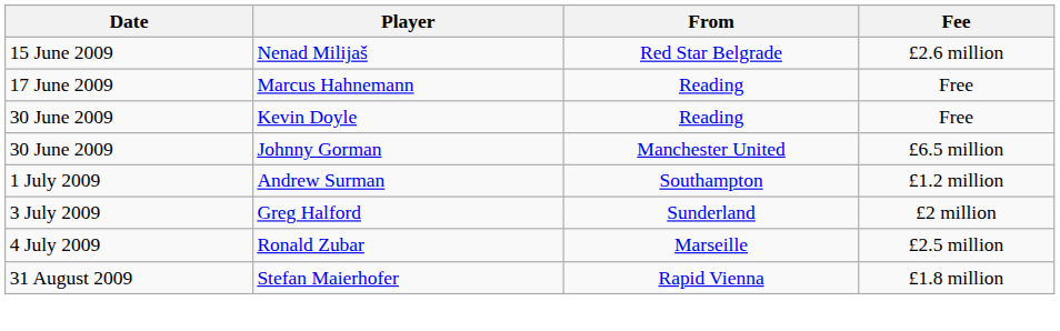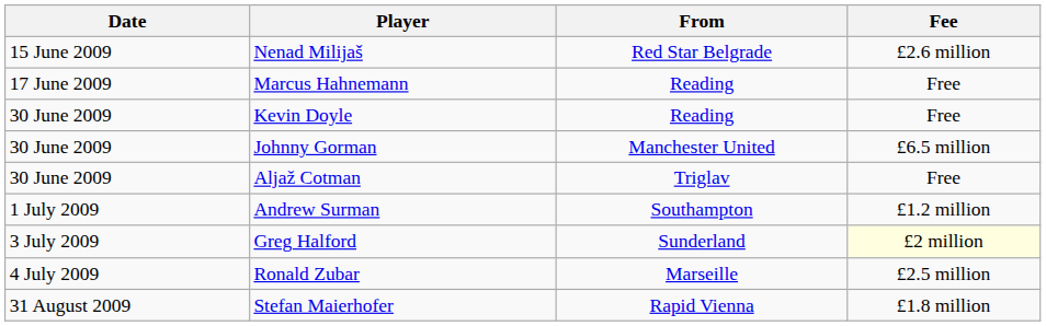+ row: 30 June 2009 | Aljaž Cotman | Triglav | Free
Greg Halford | Fee: no background -> lightyellow background
